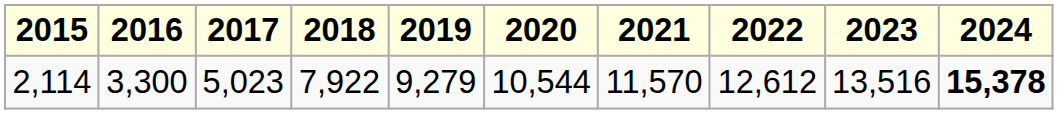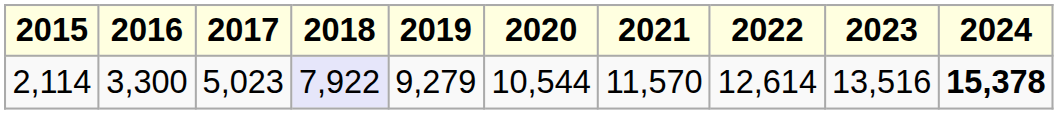2,114 | 2018: no background -> lavender background
2,114 | 2022: 12,612 -> 12,614
